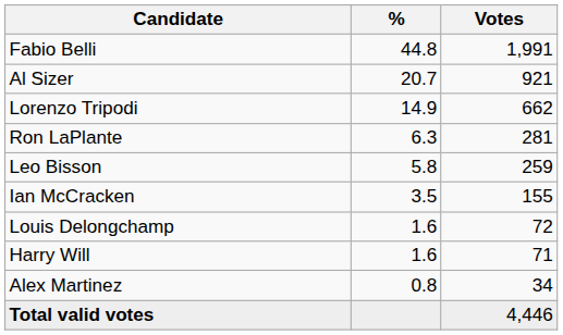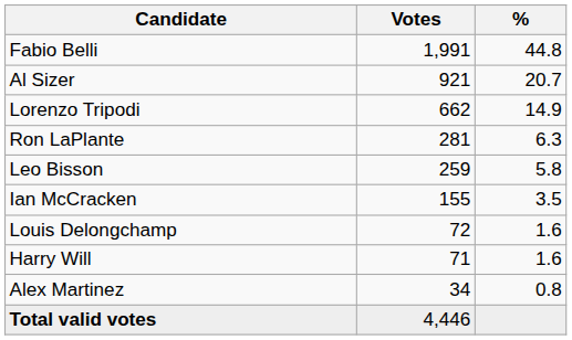columns swapped: Votes <-> %
